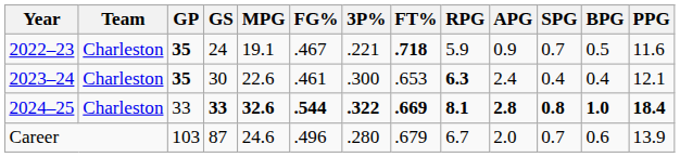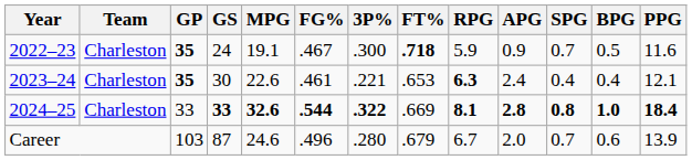2022–23 | 3P%: .221 -> .300
2023–24 | 3P%: .300 -> .221
2024–25 | FT%: bold -> normal
